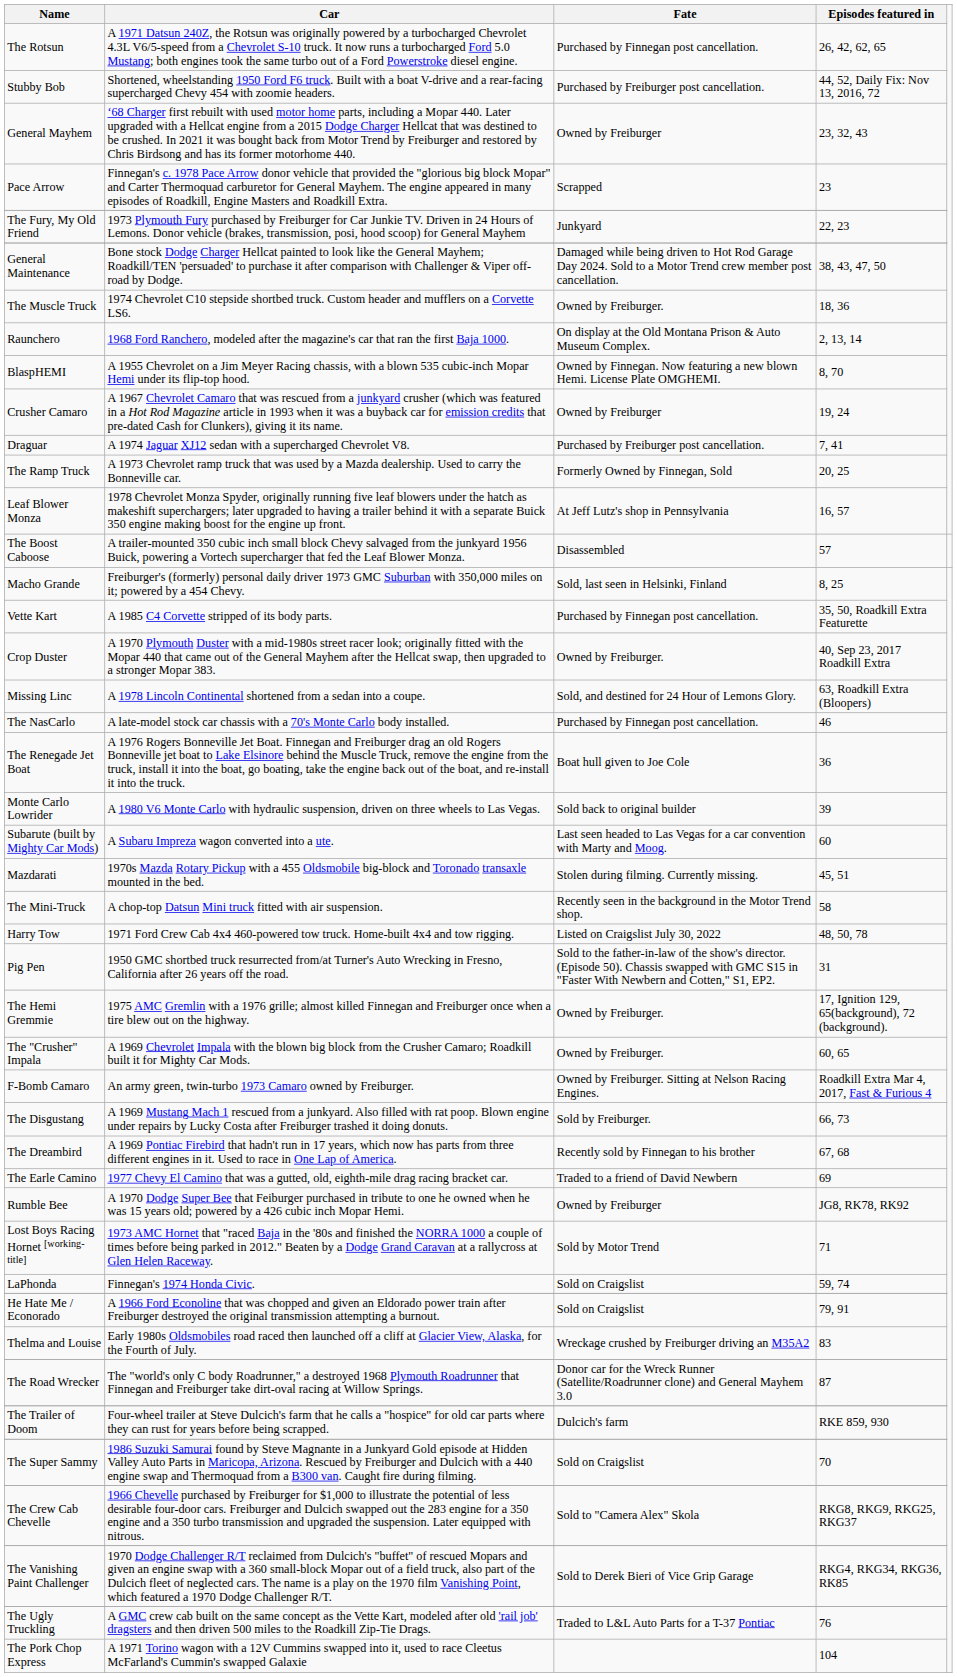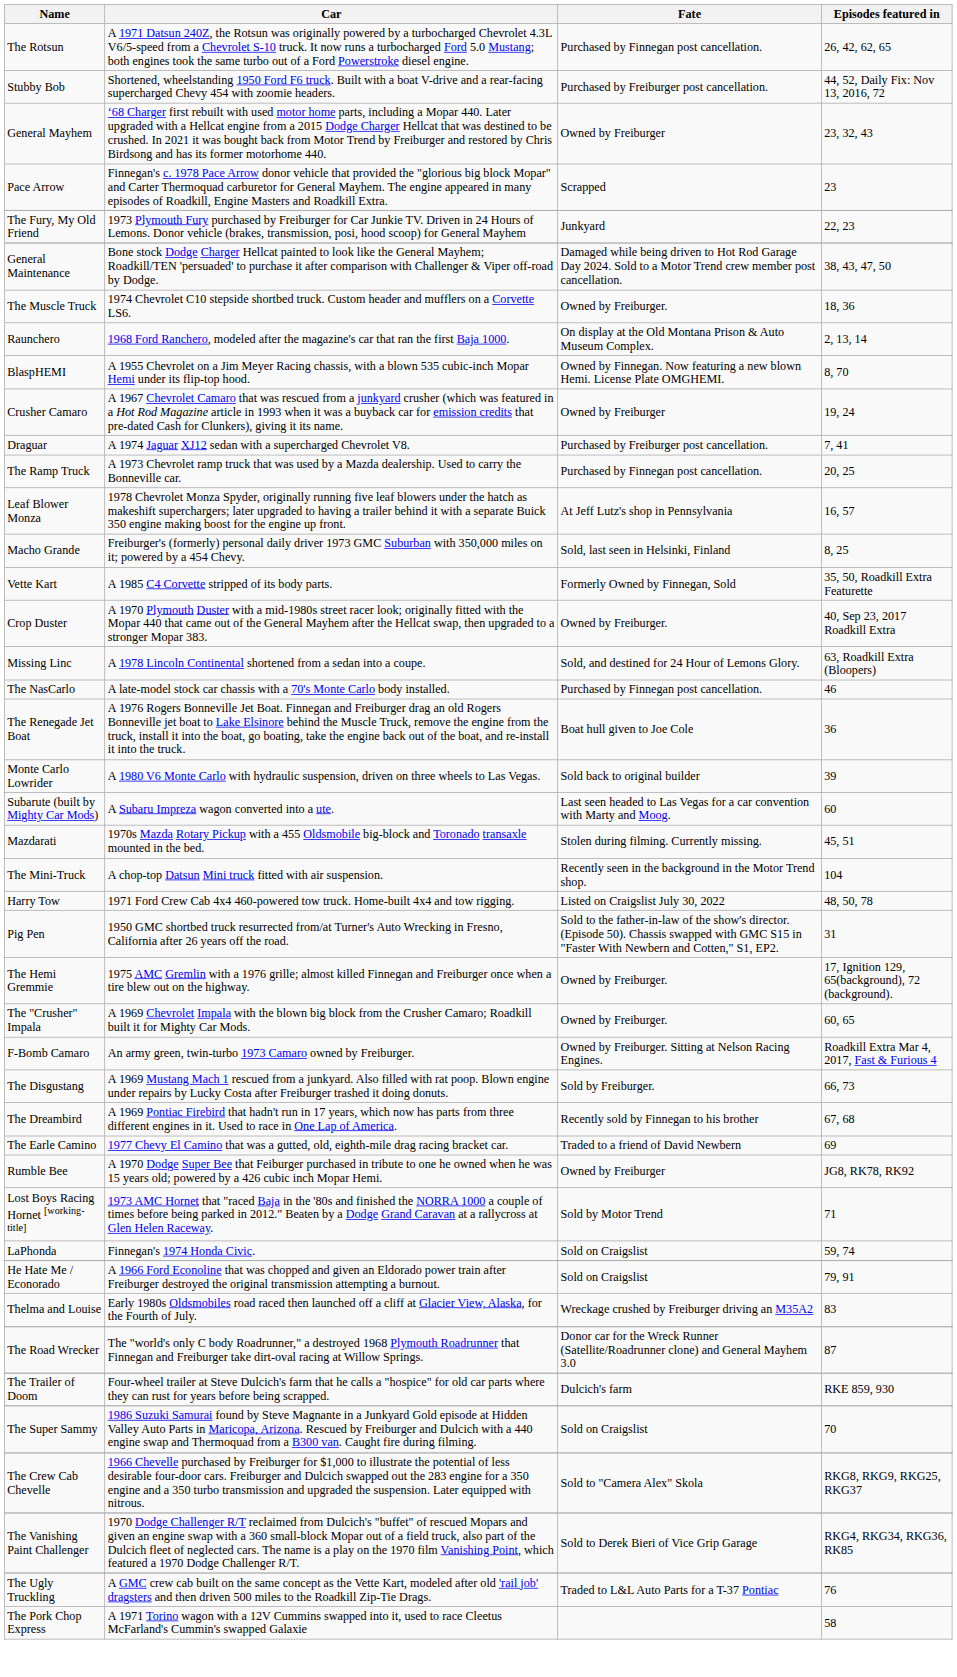The Ramp Truck | Fate: Formerly Owned by Finnegan, Sold -> Purchased by Finnegan post cancellation.
- row: The Boost Caboose | A trailer-mounted 350 cubic inch small block Chevy salvaged from the junkyard 1956 Buick, powering a Vortech supercharger that fed the Leaf Blower Monza. | Disassembled | 57
Vette Kart | Fate: Purchased by Finnegan post cancellation. -> Formerly Owned by Finnegan, Sold
The Mini-Truck | Episodes featured in: 58 -> 104
The Pork Chop Express | Episodes featured in: 104 -> 58
